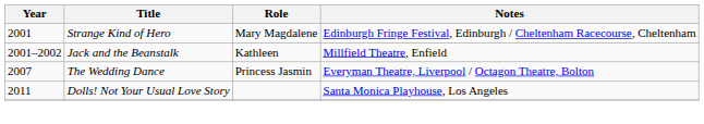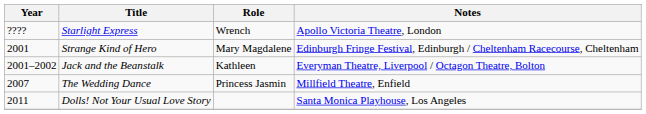+ row: ???? | Starlight Express | Wrench | Apollo Victoria Theatre, London
Jack and the Beanstalk | Notes: Millfield Theatre, Enfield -> Everyman Theatre, Liverpool / Octagon Theatre, Bolton
The Wedding Dance | Notes: Everyman Theatre, Liverpool / Octagon Theatre, Bolton -> Millfield Theatre, Enfield
